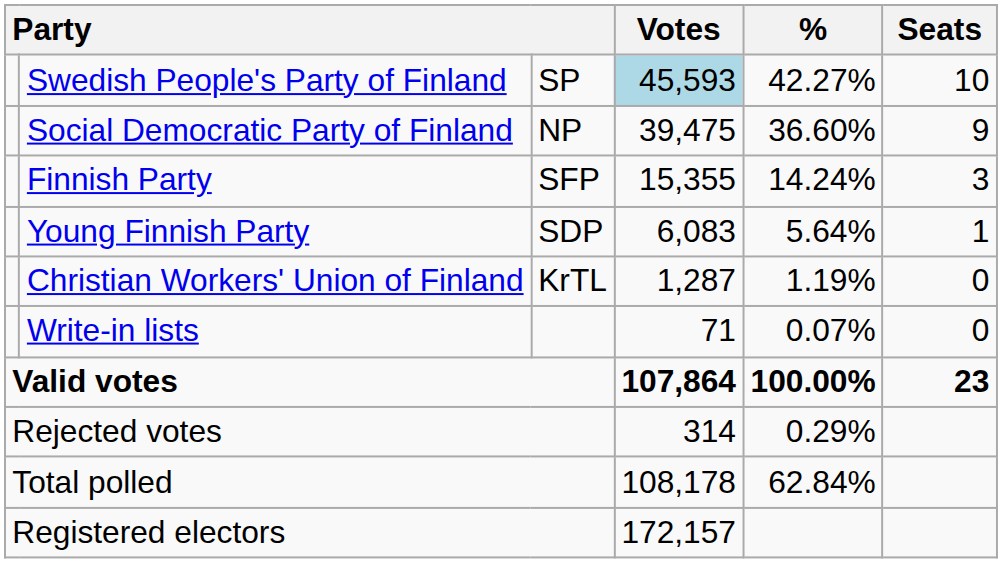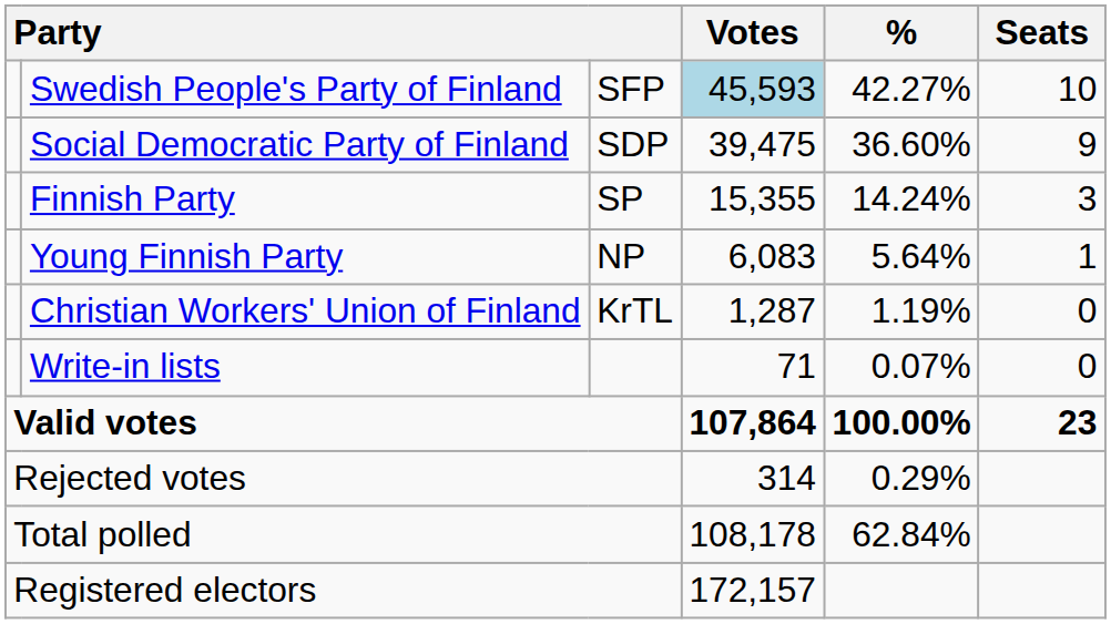Swedish People's Party of Finland | column 3: SP -> SFP
Social Democratic Party of Finland | column 3: NP -> SDP
Finnish Party | column 3: SFP -> SP
Young Finnish Party | column 3: SDP -> NP
